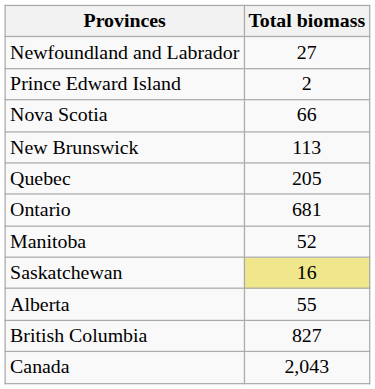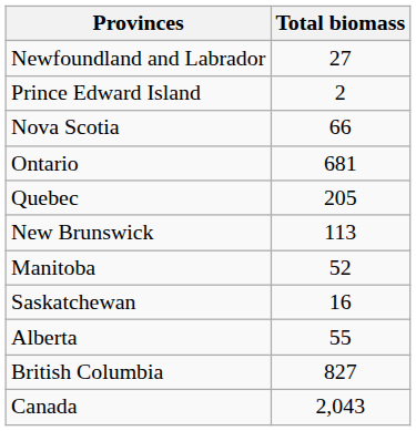rows swapped: New Brunswick <-> Ontario
Saskatchewan | Total biomass: khaki background -> no background
